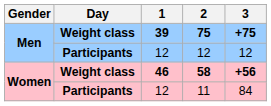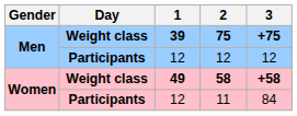58 | 1: 46 -> 49
58 | 3: +56 -> +58
